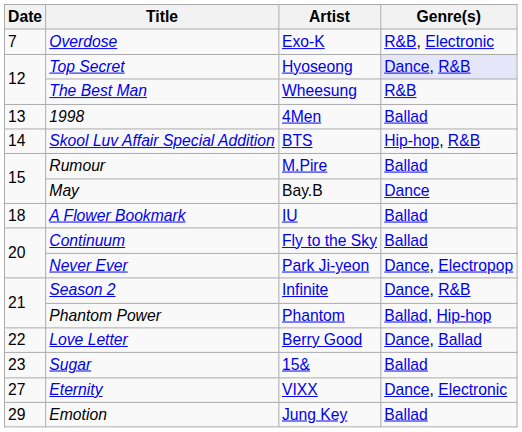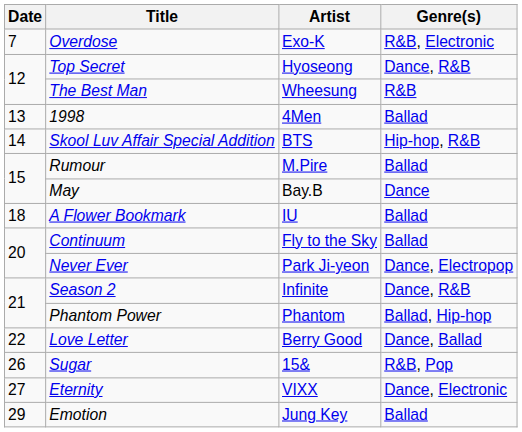Top Secret | Genre(s): lavender background -> no background
Sugar | Date: 23 -> 26
Sugar | Genre(s): Ballad -> R&B, Pop
